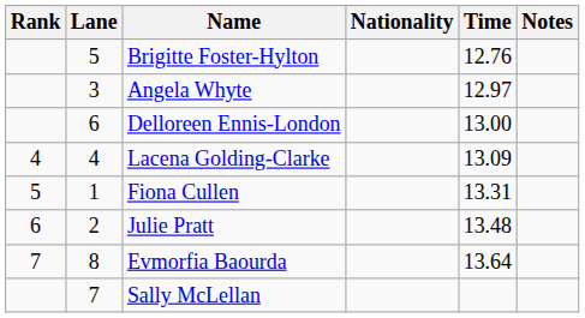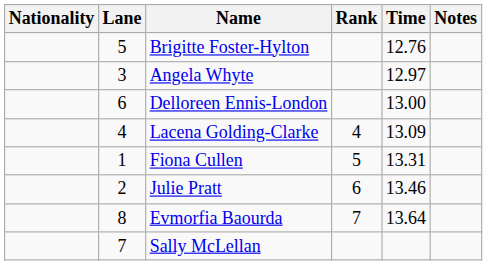columns swapped: Rank <-> Nationality
Julie Pratt | Time: 13.48 -> 13.46
